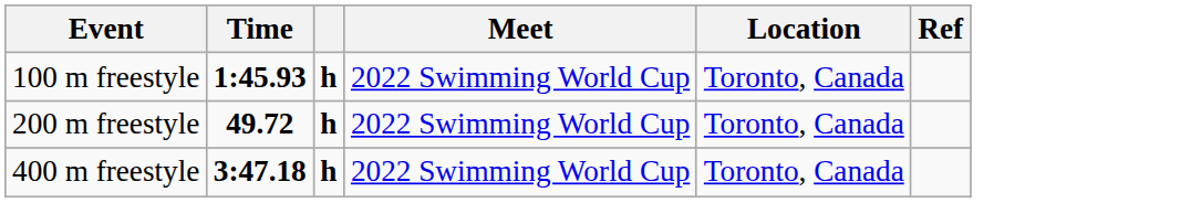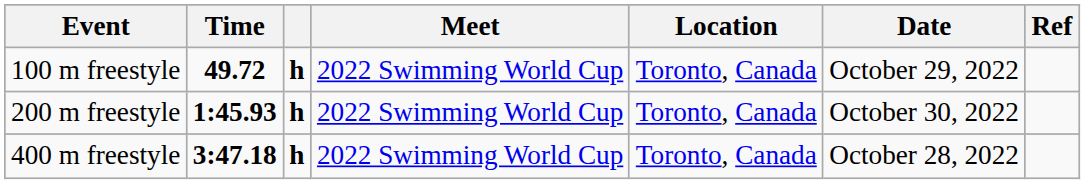+ column: Date | October 29, 2022 | October 30, 2022 | October 28, 2022
100 m freestyle | Time: 1:45.93 -> 49.72
200 m freestyle | Time: 49.72 -> 1:45.93
